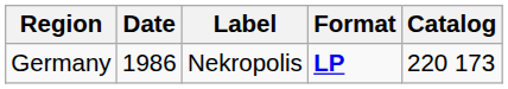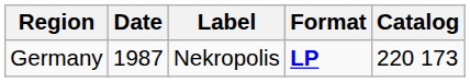Germany | Date: 1986 -> 1987
